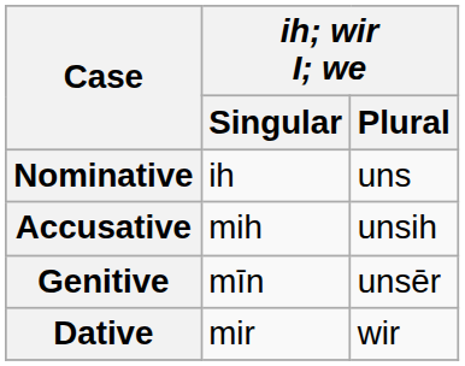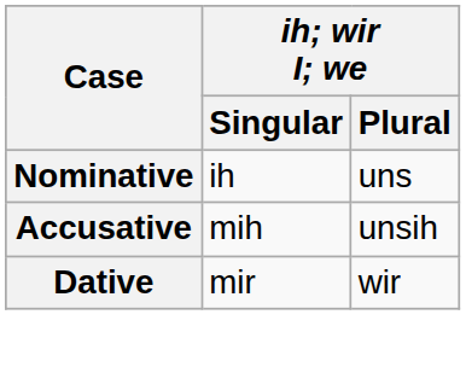- row: Genitive | mīn | unsēr
